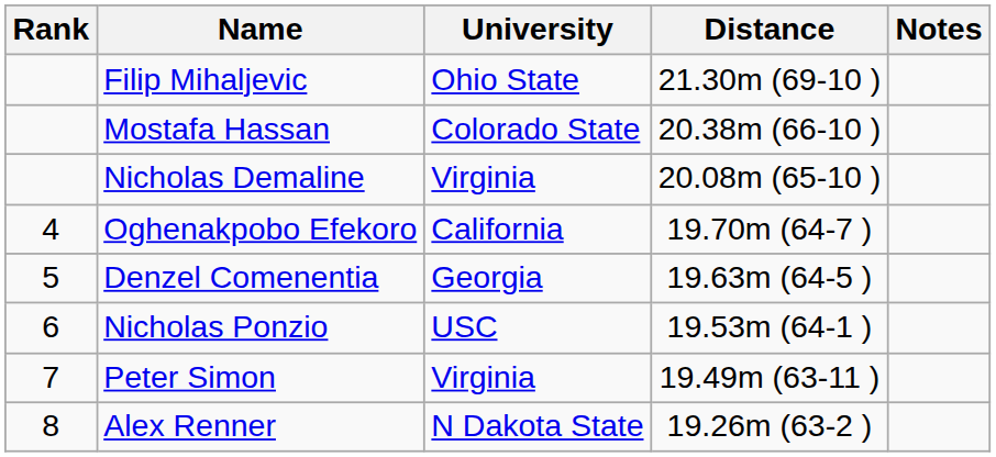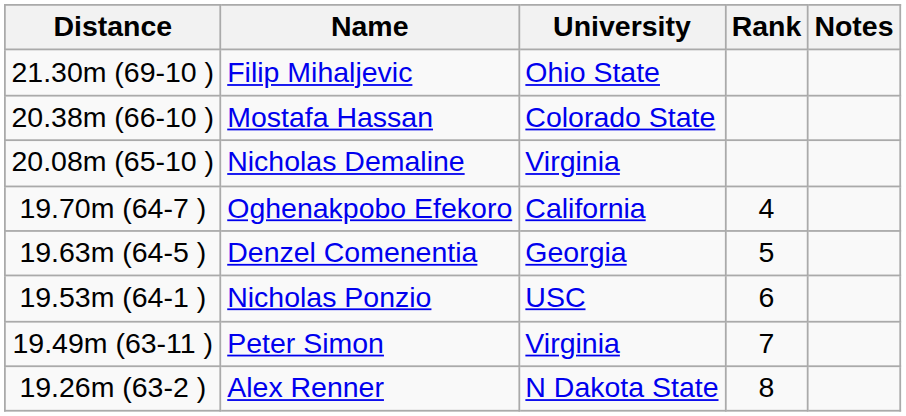columns swapped: Rank <-> Distance
